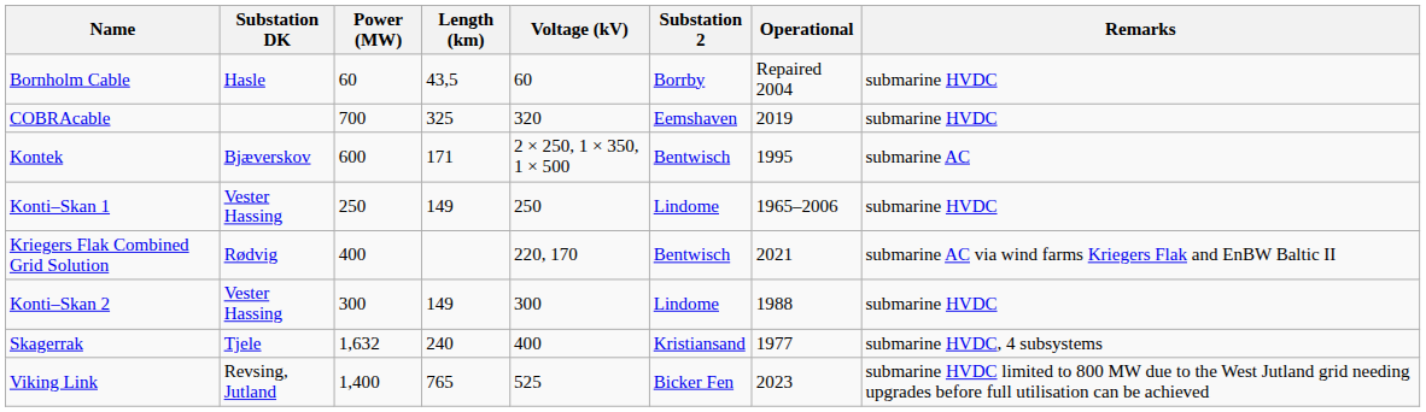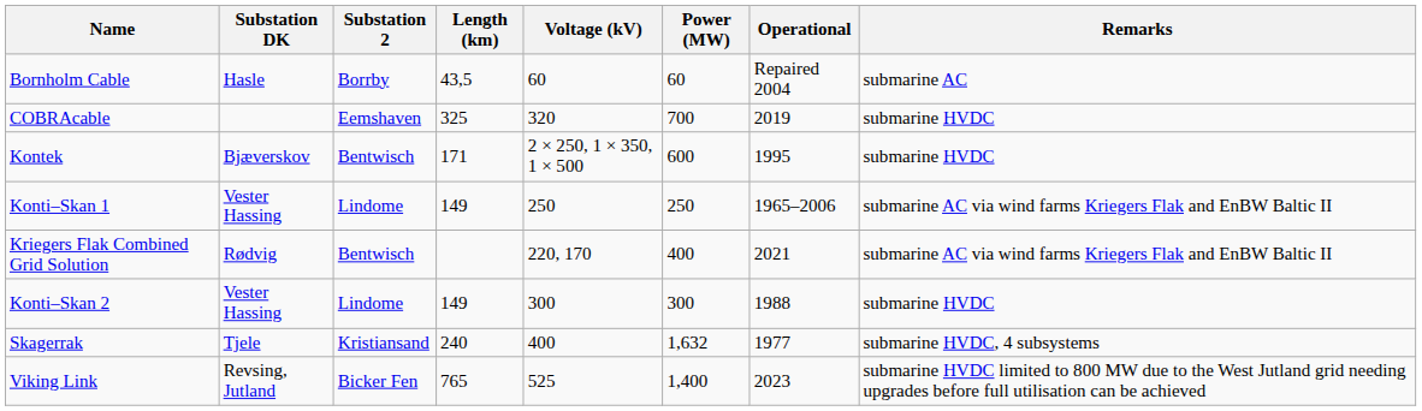columns swapped: Substation 2 <-> Power (MW)
Bornholm Cable | Remarks: submarine HVDC -> submarine AC
Kontek | Remarks: submarine AC -> submarine HVDC
Konti–Skan 1 | Remarks: submarine HVDC -> submarine AC via wind farms Kriegers Flak and EnBW Baltic II
